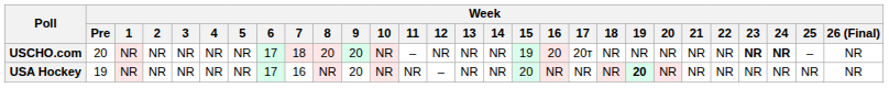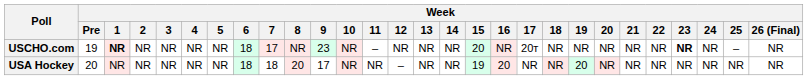USCHO.com | Week / Pre: 20 -> 19
USCHO.com | Week / 1: normal -> bold
USCHO.com | Week / 6: 17 -> 18
USCHO.com | Week / 7: 18 -> 17
USCHO.com | Week / 8: 20 -> NR
USCHO.com | Week / 9: 20 -> 23
USCHO.com | Week / 15: 19 -> 20
USCHO.com | Week / 16: 20 -> NR
USCHO.com | Week / 24: bold -> normal
USA Hockey | Week / Pre: 19 -> 20
USA Hockey | Week / 6: 17 -> 18
USA Hockey | Week / 7: 16 -> 18
USA Hockey | Week / 8: NR -> 20
USA Hockey | Week / 9: 20 -> 17
USA Hockey | Week / 15: 20 -> 19
USA Hockey | Week / 16: NR -> 20
USA Hockey | Week / 19: bold -> normal
